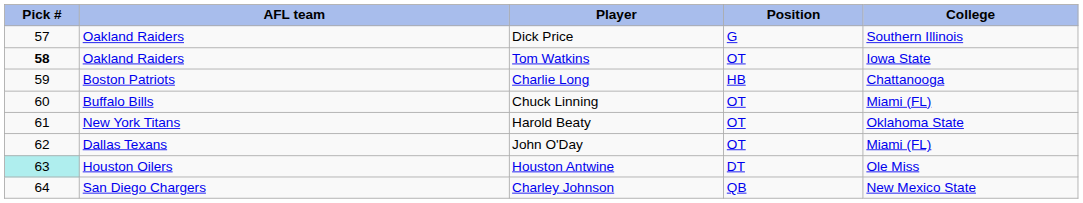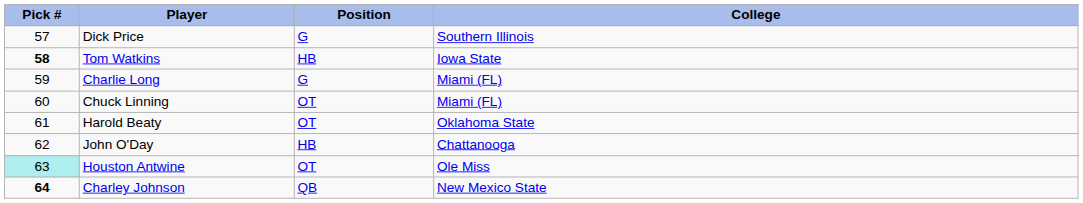- column: AFL team | Oakland Raiders | Oakland Raiders | Boston Patriots | Buffalo Bills | New York Titans | Dallas Texans | Houston Oilers | San Diego Chargers
Tom Watkins | Position: OT -> HB
Charlie Long | Position: HB -> G
Charlie Long | College: Chattanooga -> Miami (FL)
John O'Day | Position: OT -> HB
John O'Day | College: Miami (FL) -> Chattanooga
Houston Antwine | Position: DT -> OT
Charley Johnson | Pick #: normal -> bold
